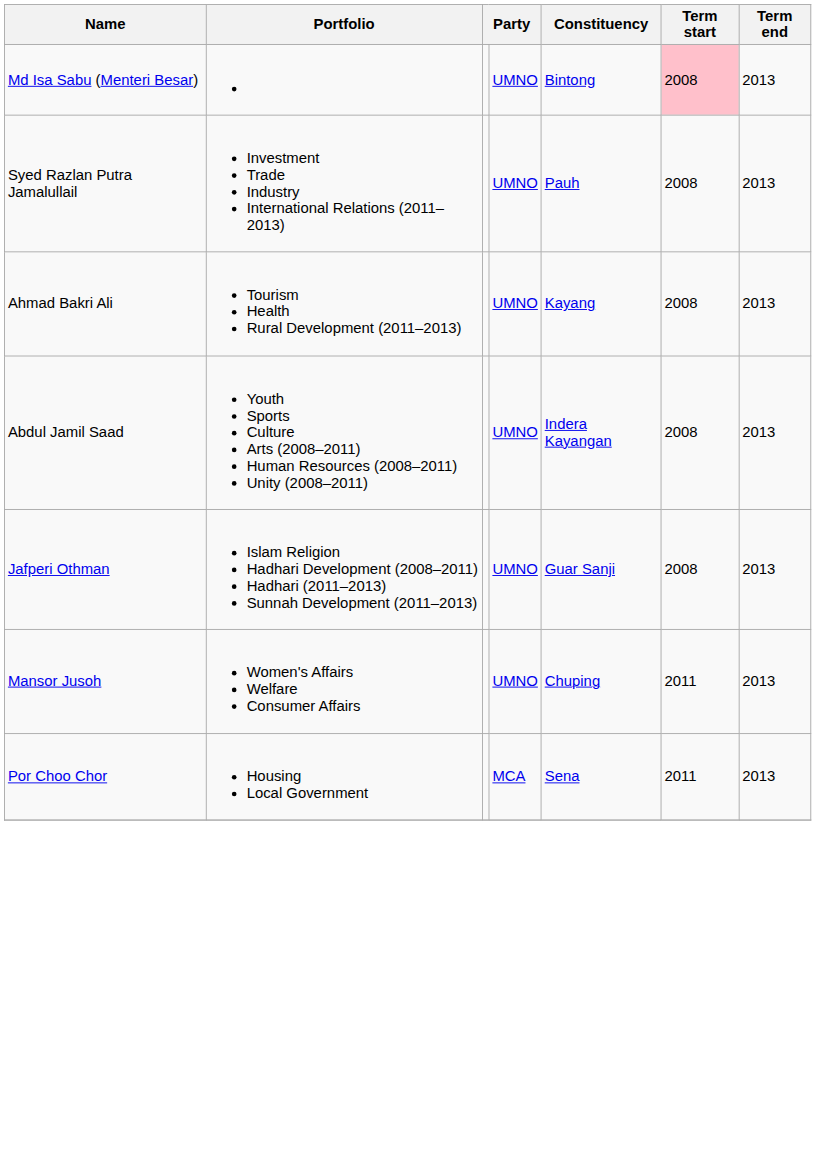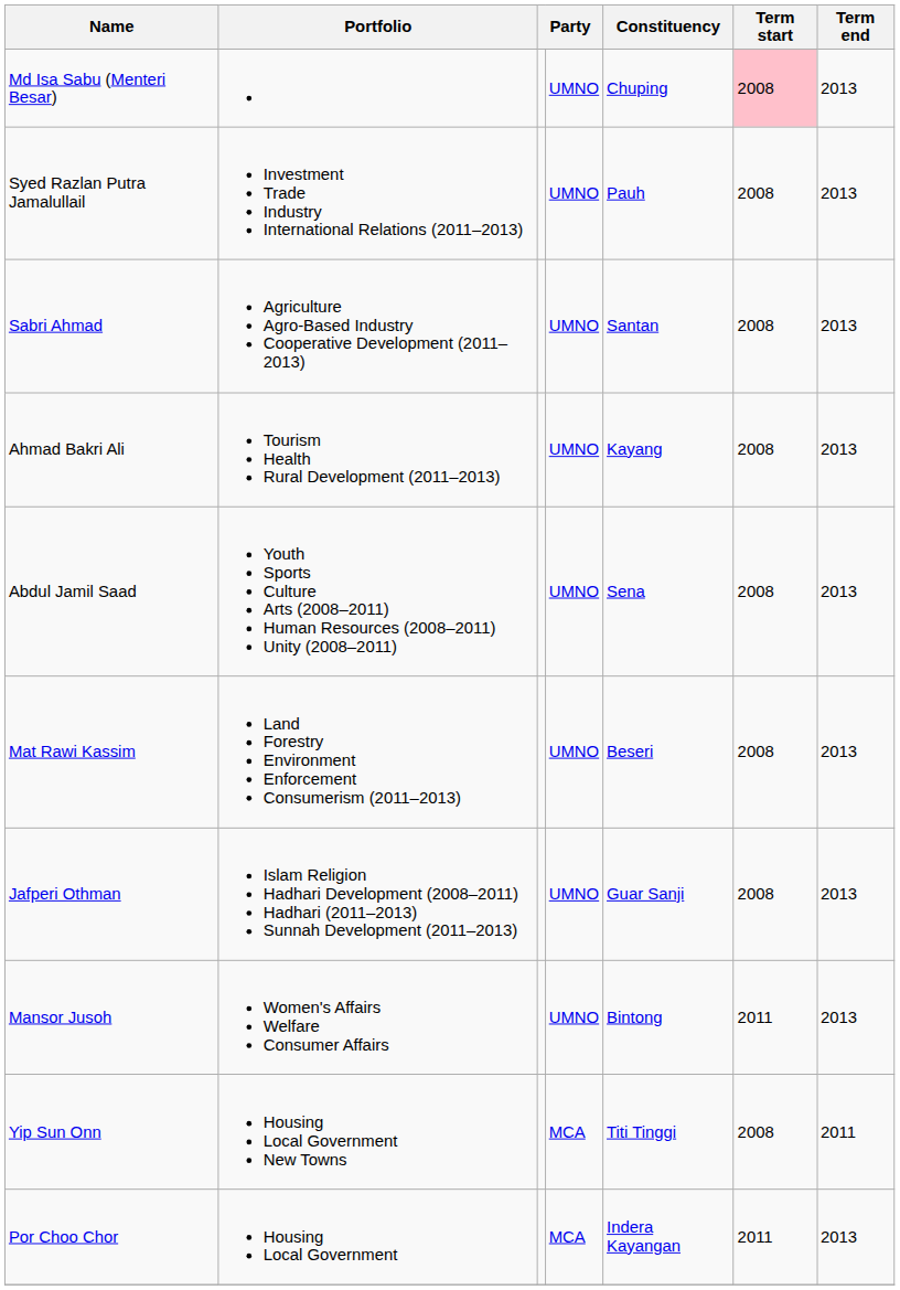Md Isa Sabu (Menteri Besar) | Constituency: Bintong -> Chuping
+ row: Sabri Ahmad | Agriculture Agro-Based Industry Cooperative Development (2011–2013) | UMNO | Santan | 2008 | 2013
Abdul Jamil Saad | Constituency: Indera Kayangan -> Sena
+ row: Mat Rawi Kassim | Land Forestry Environment Enforcement Consumerism (2011–2013) | UMNO | Beseri | 2008 | 2013
Mansor Jusoh | Constituency: Chuping -> Bintong
+ row: Yip Sun Onn | Housing Local Government New Towns | MCA | Titi Tinggi | 2008 | 2011
Por Choo Chor | Constituency: Sena -> Indera Kayangan
